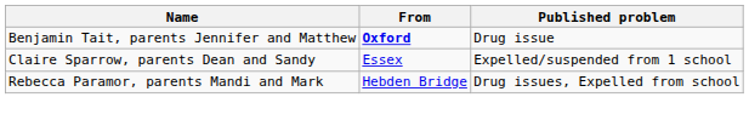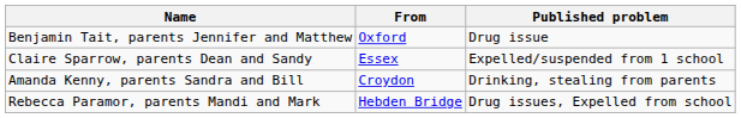Benjamin Tait, parents Jennifer and Matthew | From: bold -> normal
+ row: Amanda Kenny, parents Sandra and Bill | Croydon | Drinking, stealing from parents
